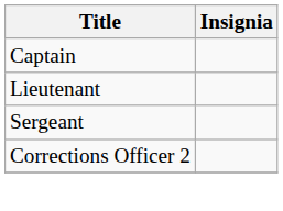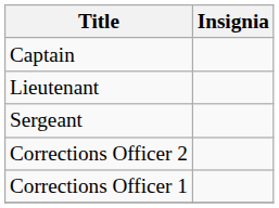+ row: Corrections Officer 1
